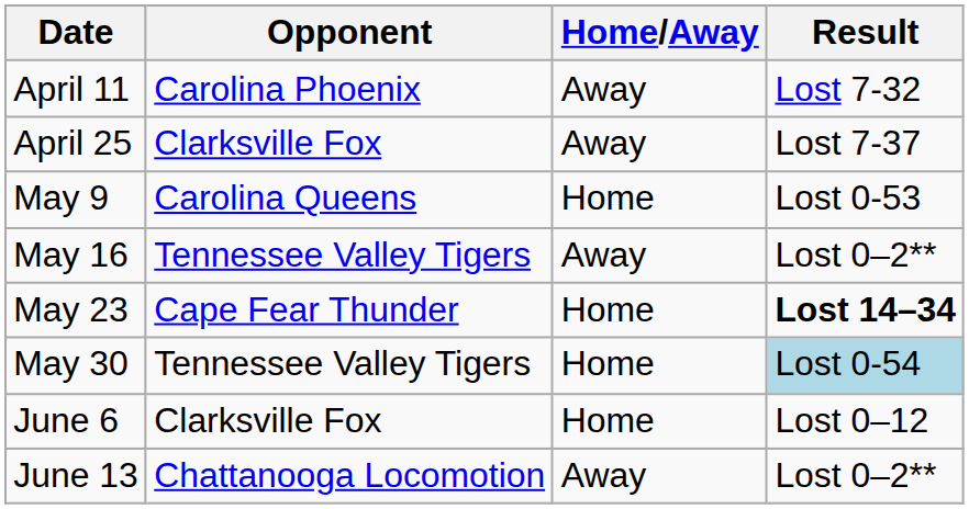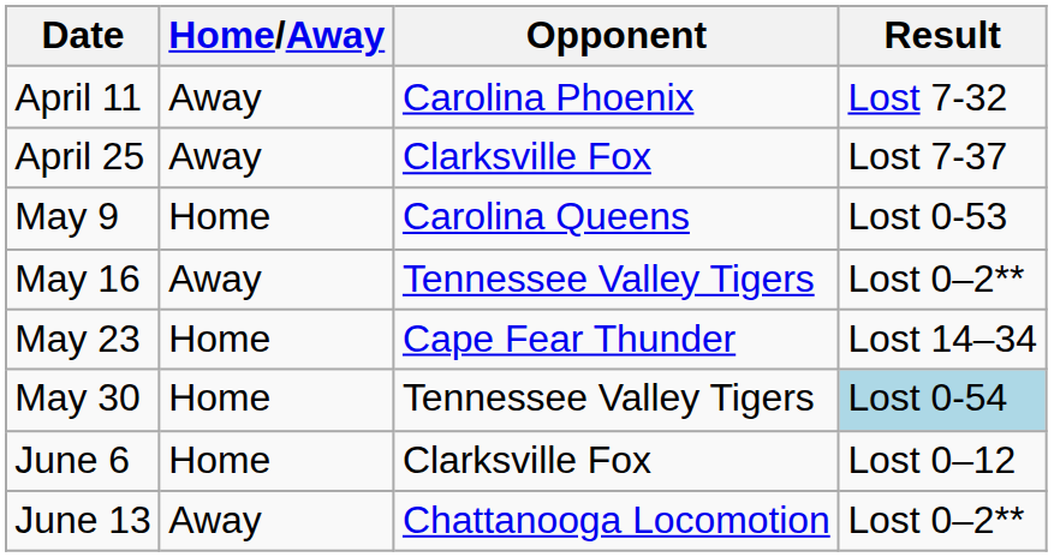columns swapped: Opponent <-> Home/Away
May 23 | Result: bold -> normal
